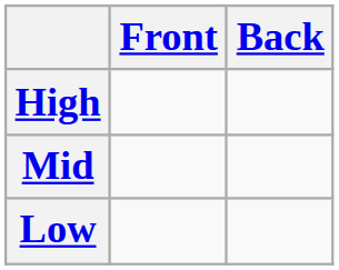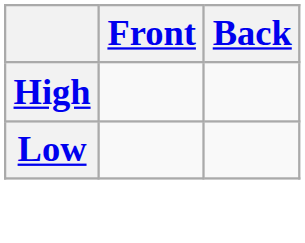- row: Mid
